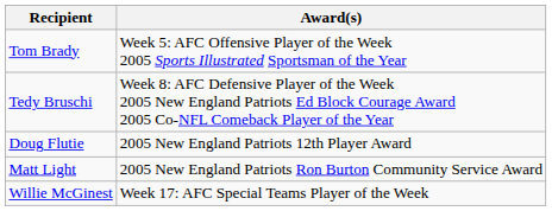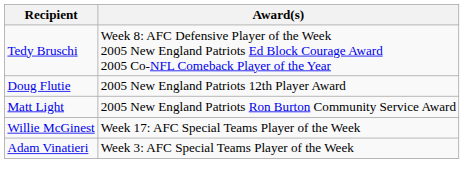- row: Tom Brady | Week 5: AFC Offensive Player of the Week 2005 Sports Illustrated Sportsman of the Year
+ row: Adam Vinatieri | Week 3: AFC Special Teams Player of the Week
